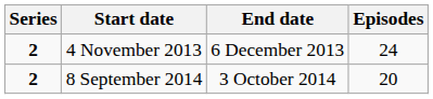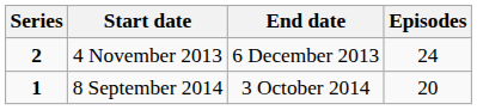8 September 2014 | Series: 2 -> 1
